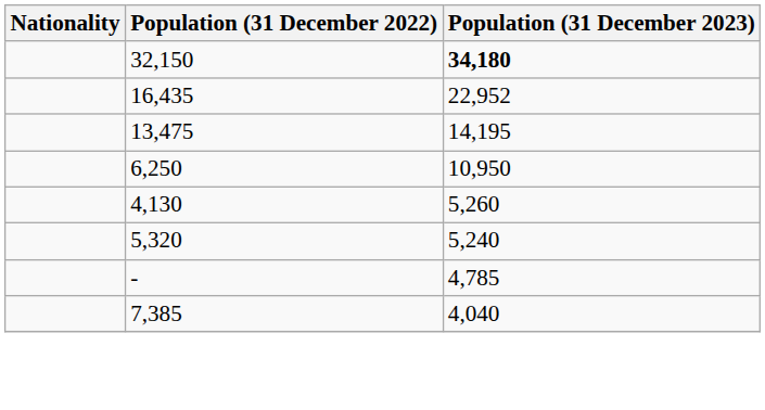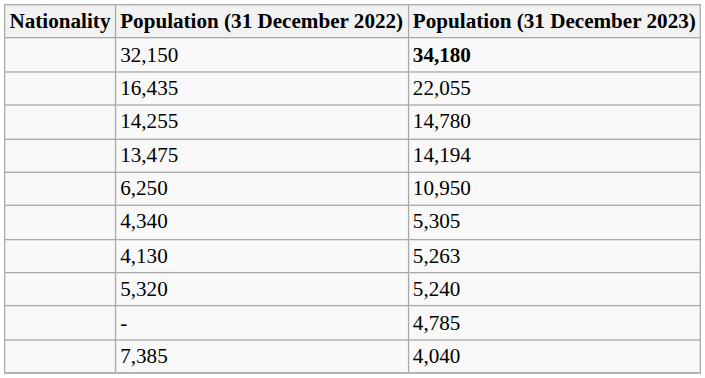16,435 | Population (31 December 2023): 22,952 -> 22,055
+ row: 14,255 | 14,780
13,475 | Population (31 December 2023): 14,195 -> 14,194
+ row: 4,340 | 5,305
4,130 | Population (31 December 2023): 5,260 -> 5,263
